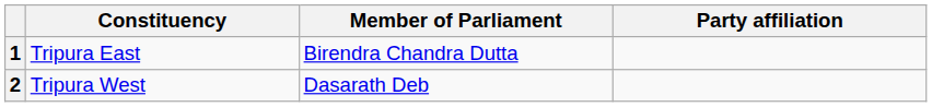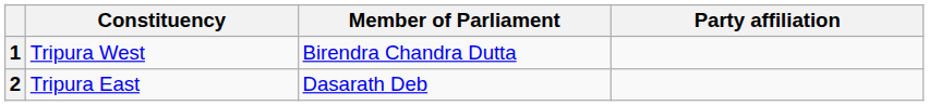1 | Constituency: Tripura East -> Tripura West
2 | Constituency: Tripura West -> Tripura East
